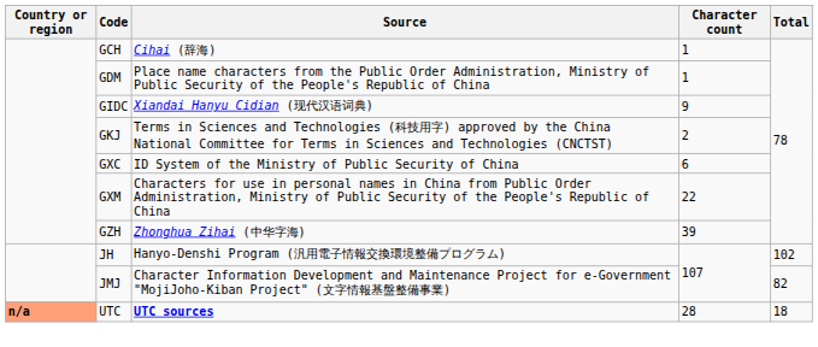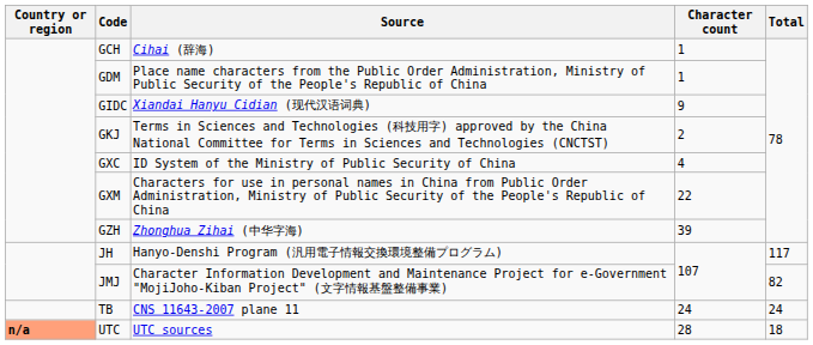GXC | Character count: 6 -> 4
JH | Total: 102 -> 117
+ row: TB | CNS 11643-2007 plane 11 | 24 | 24
UTC | Source: bold -> normal
